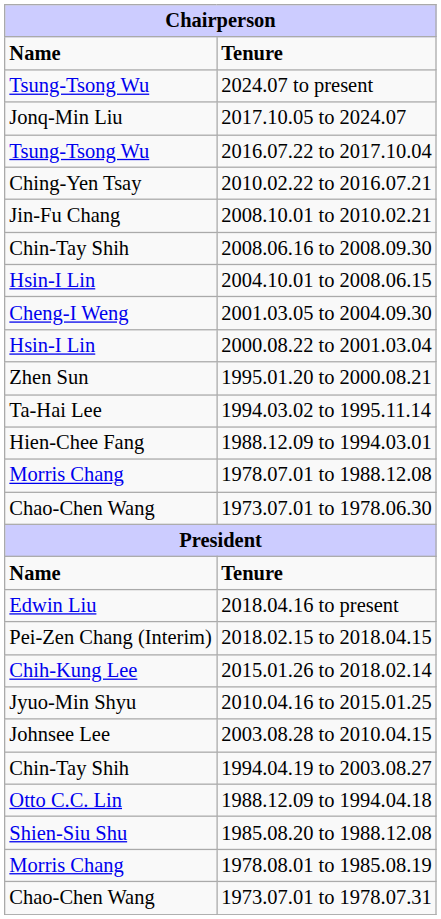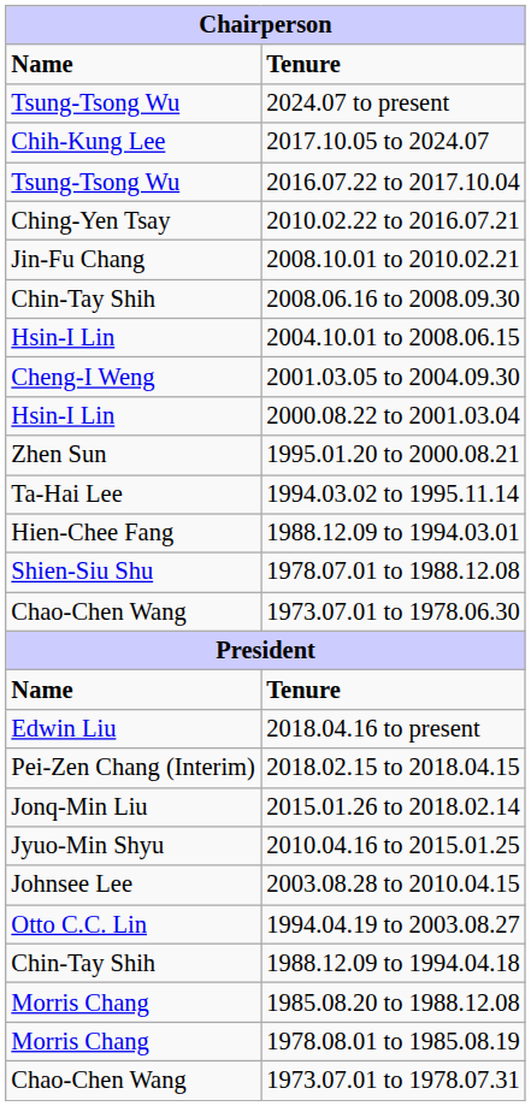2017.10.05 to 2024.07 | Name: Jonq-Min Liu -> Chih-Kung Lee
1978.07.01 to 1988.12.08 | Name: Morris Chang -> Shien-Siu Shu
2015.01.26 to 2018.02.14 | Name: Chih-Kung Lee -> Jonq-Min Liu
1994.04.19 to 2003.08.27 | Name: Chin-Tay Shih -> Otto C.C. Lin
1988.12.09 to 1994.04.18 | Name: Otto C.C. Lin -> Chin-Tay Shih
1985.08.20 to 1988.12.08 | Name: Shien-Siu Shu -> Morris Chang
